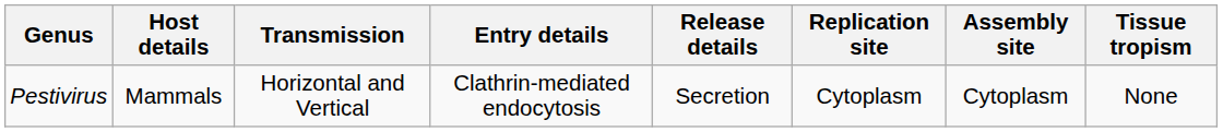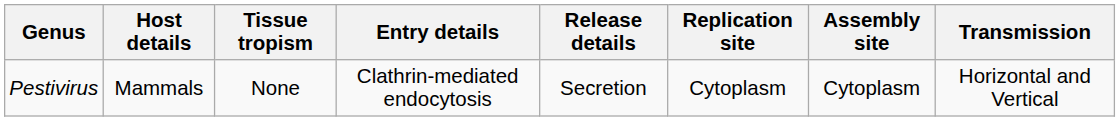columns swapped: Tissue tropism <-> Transmission
